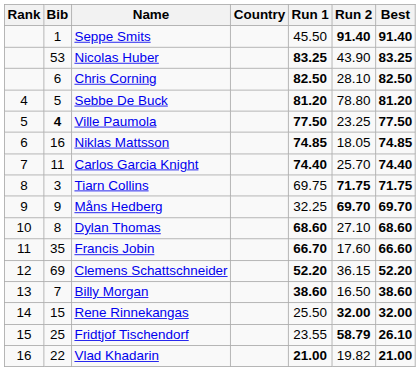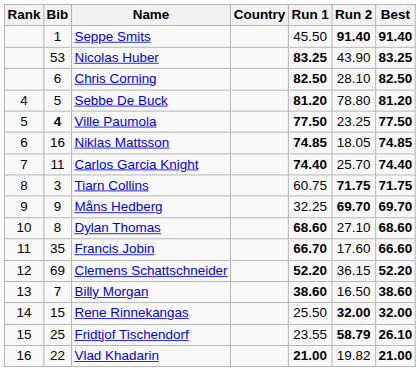Tiarn Collins | Run 1: 69.75 -> 60.75
